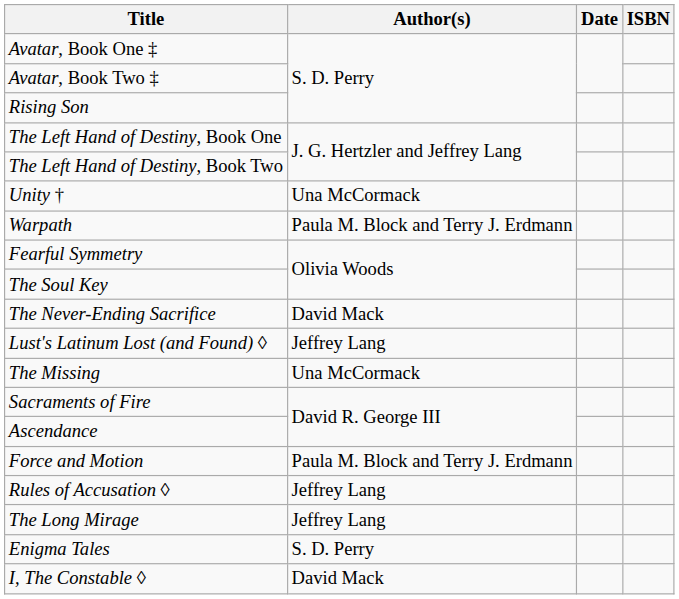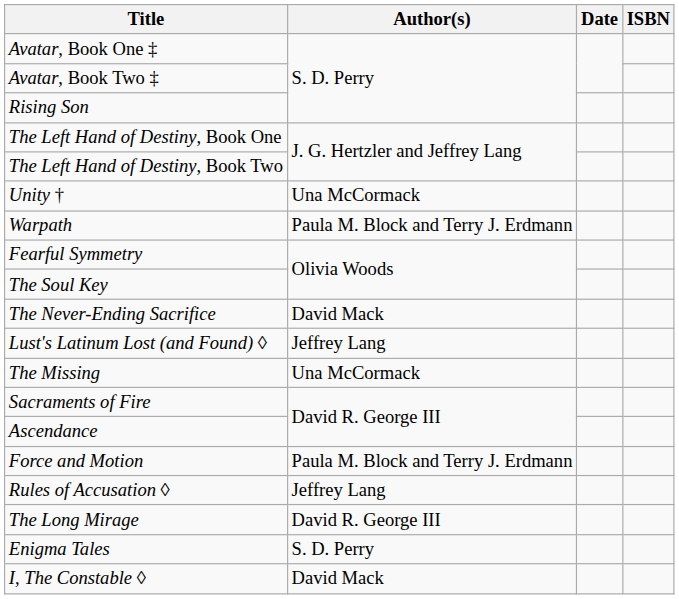The Long Mirage | Author(s): Jeffrey Lang -> David R. George III
